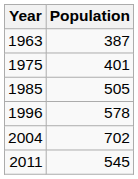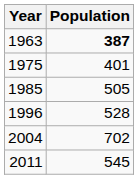1963 | Population: normal -> bold
1996 | Population: 578 -> 528
